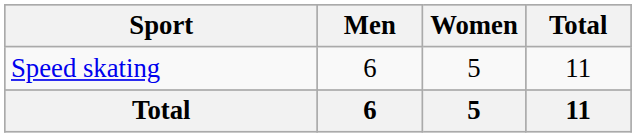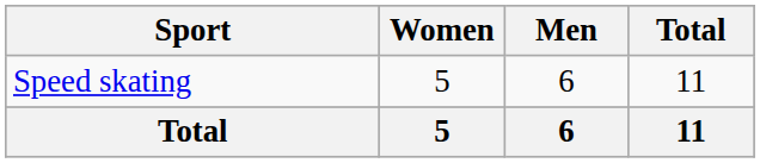columns swapped: Men <-> Women
